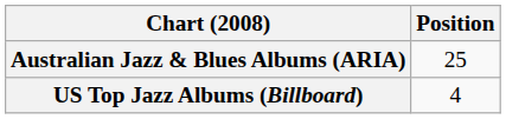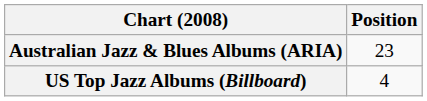Australian Jazz & Blues Albums (ARIA) | Position: 25 -> 23
